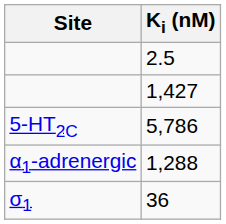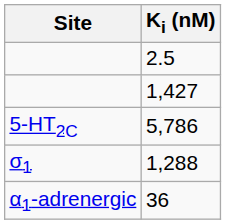1,288 | Site: α1-adrenergic -> σ1
36 | Site: σ1 -> α1-adrenergic
